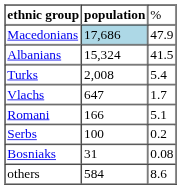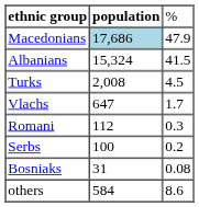Turks | column 3: 5.4 -> 4.5
Romani | column 2: 166 -> 112
Romani | column 3: 5.1 -> 0.3
